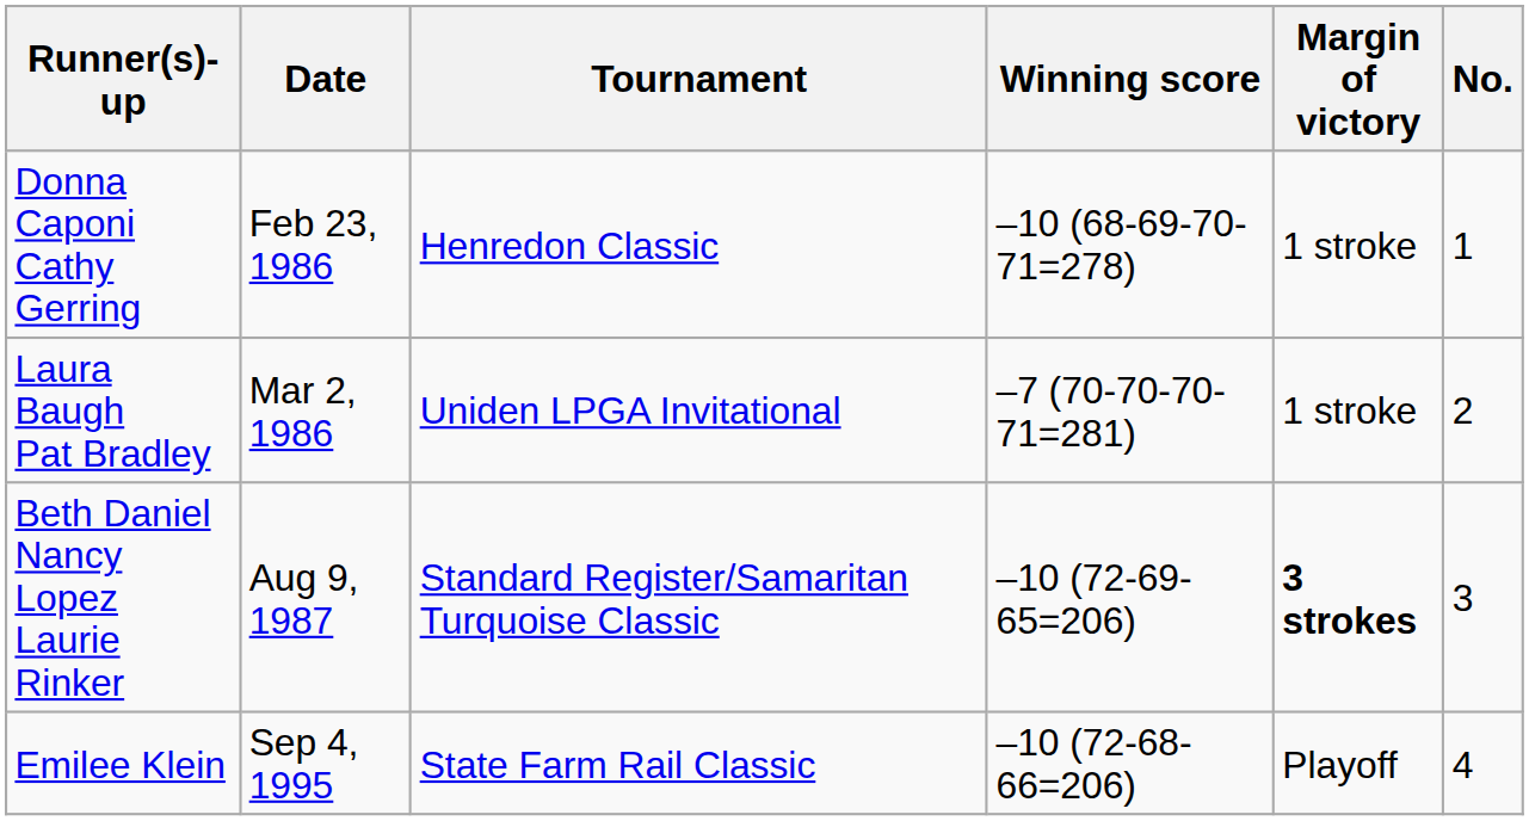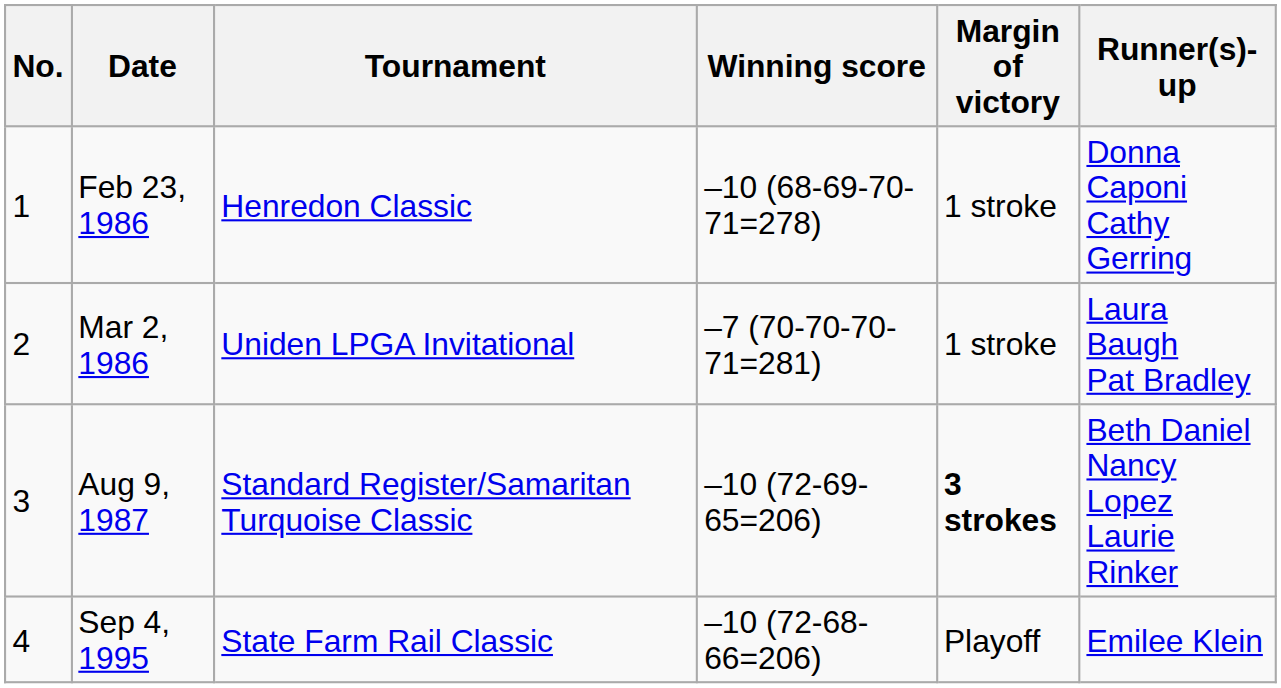columns swapped: No. <-> Runner(s)-up
